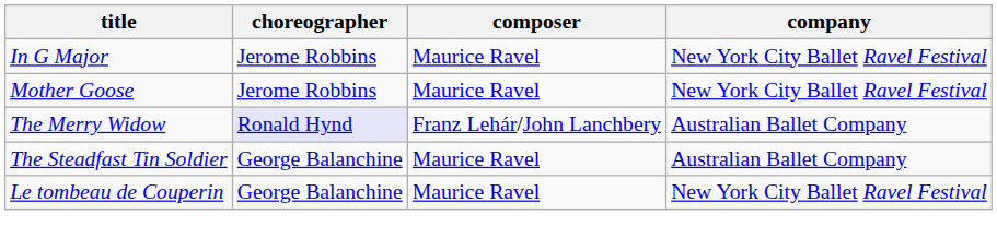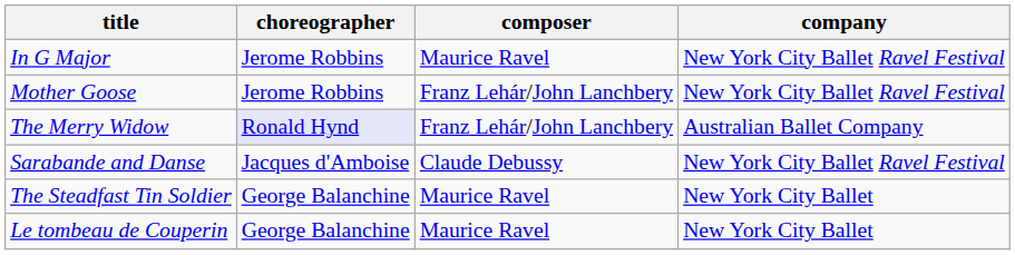Mother Goose | composer: Maurice Ravel -> Franz Lehár/John Lanchbery
+ row: Sarabande and Danse | Jacques d'Amboise | Claude Debussy | New York City Ballet Ravel Festival
The Steadfast Tin Soldier | company: Australian Ballet Company -> New York City Ballet
Le tombeau de Couperin | company: New York City Ballet Ravel Festival -> New York City Ballet
